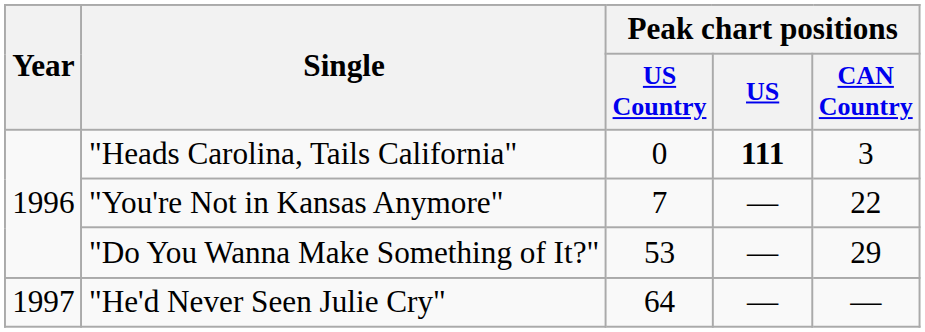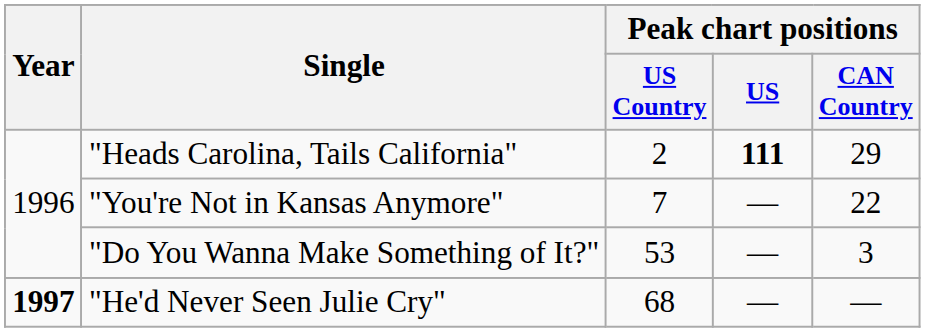"Heads Carolina, Tails California" | Peak chart positions / US Country: 0 -> 2
"Heads Carolina, Tails California" | Peak chart positions / CAN Country: 3 -> 29
"Do You Wanna Make Something of It?" | Peak chart positions / CAN Country: 29 -> 3
"He'd Never Seen Julie Cry" | Year: normal -> bold
"He'd Never Seen Julie Cry" | Peak chart positions / US Country: 64 -> 68
